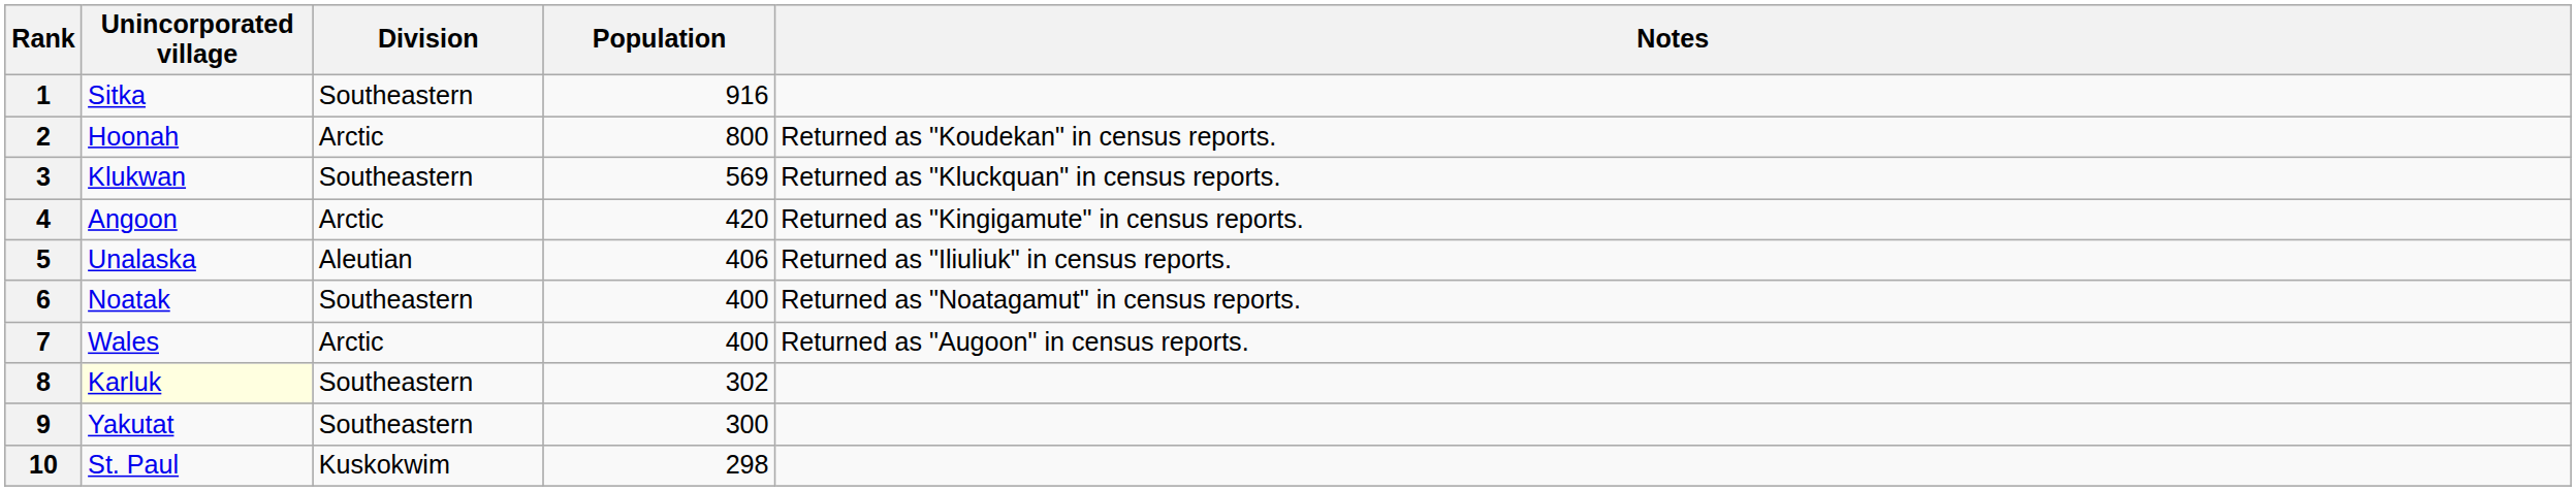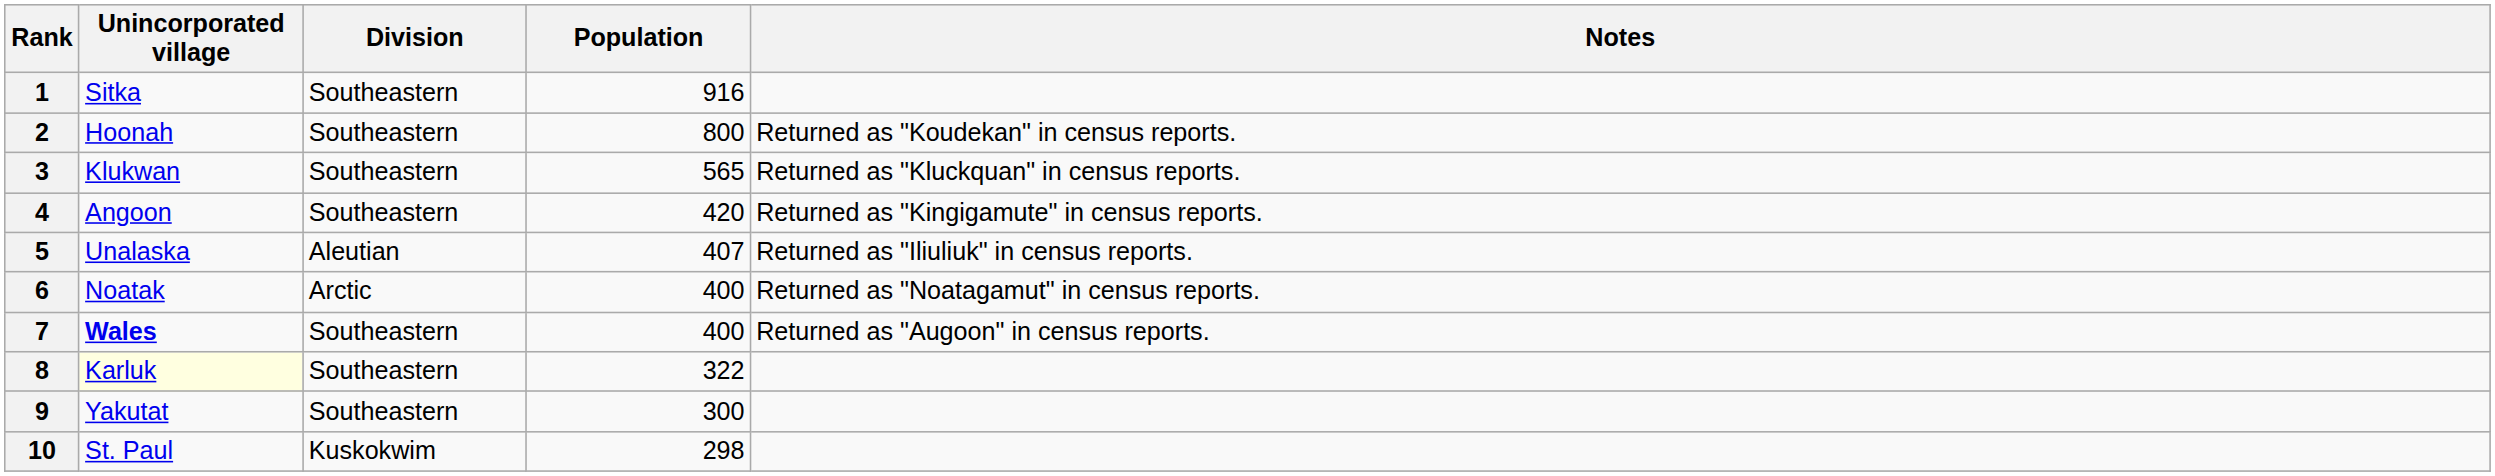2 | Division: Arctic -> Southeastern
3 | Population: 569 -> 565
4 | Division: Arctic -> Southeastern
5 | Population: 406 -> 407
6 | Division: Southeastern -> Arctic
7 | Unincorporated village: normal -> bold
7 | Division: Arctic -> Southeastern
8 | Population: 302 -> 322
